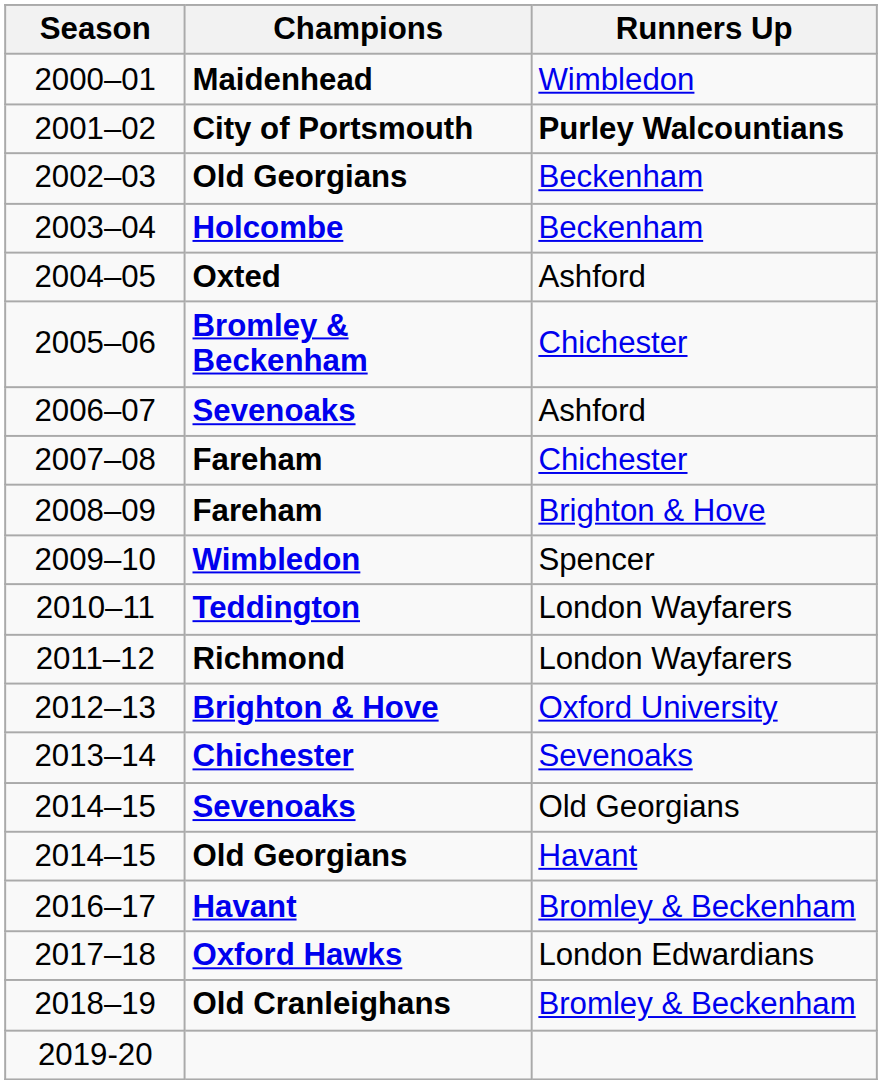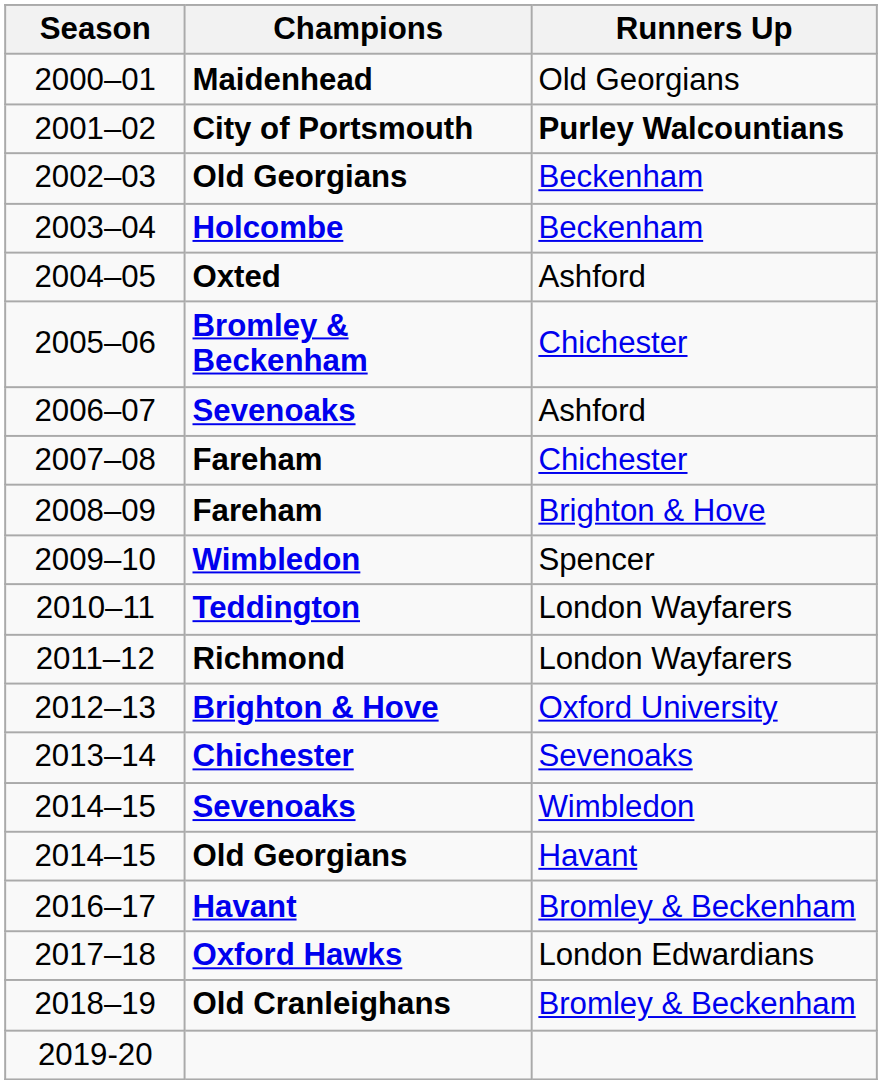2000–01 | Runners Up: Wimbledon -> Old Georgians
2014–15 / Sevenoaks | Runners Up: Old Georgians -> Wimbledon
